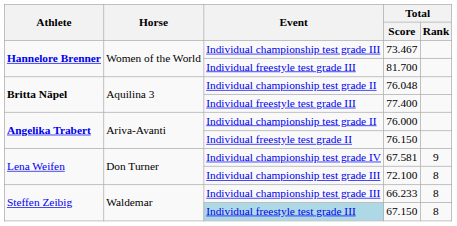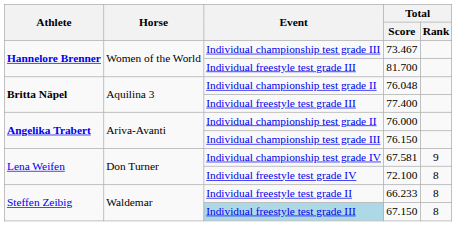76.150 | Event: Individual freestyle test grade II -> Individual championship test grade III
72.100 | Event: Individual championship test grade III -> Individual freestyle test grade IV
66.233 | Event: Individual championship test grade III -> Individual freestyle test grade II
